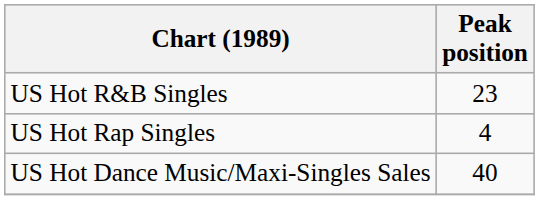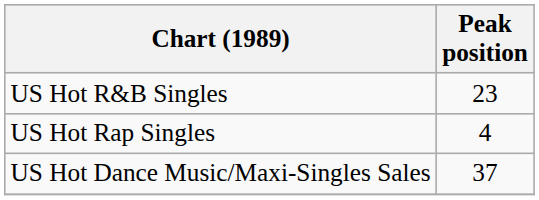US Hot Dance Music/Maxi-Singles Sales | Peak position: 40 -> 37
